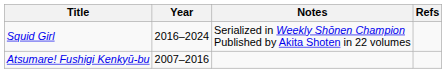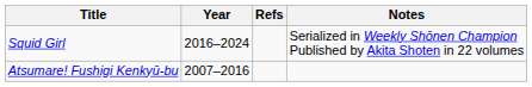columns swapped: Notes <-> Refs
